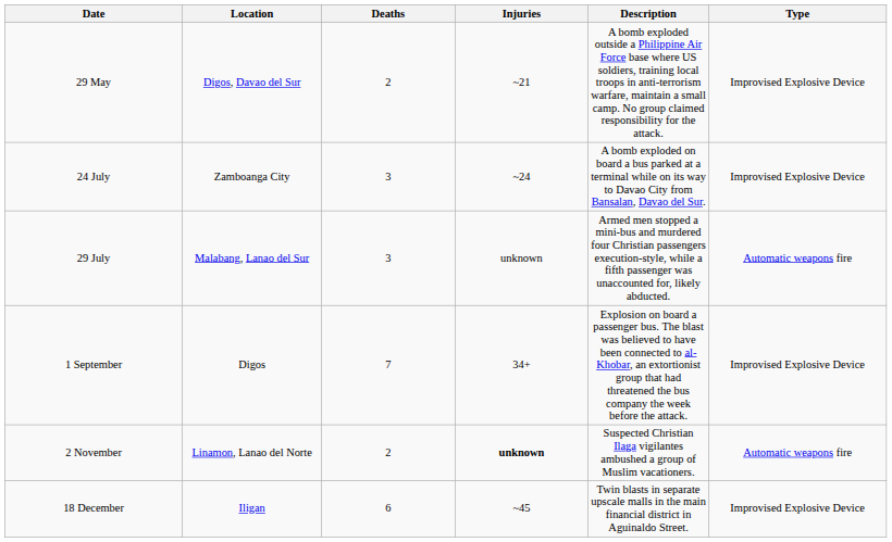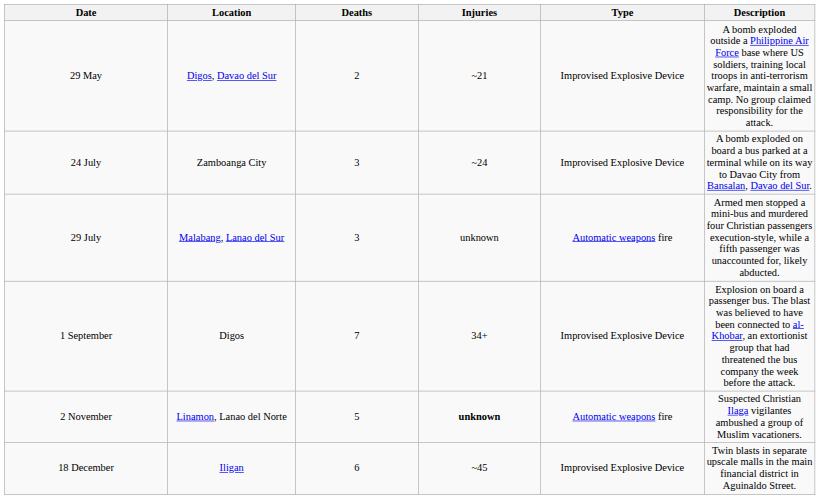columns swapped: Type <-> Description
2 November | Deaths: 2 -> 5
